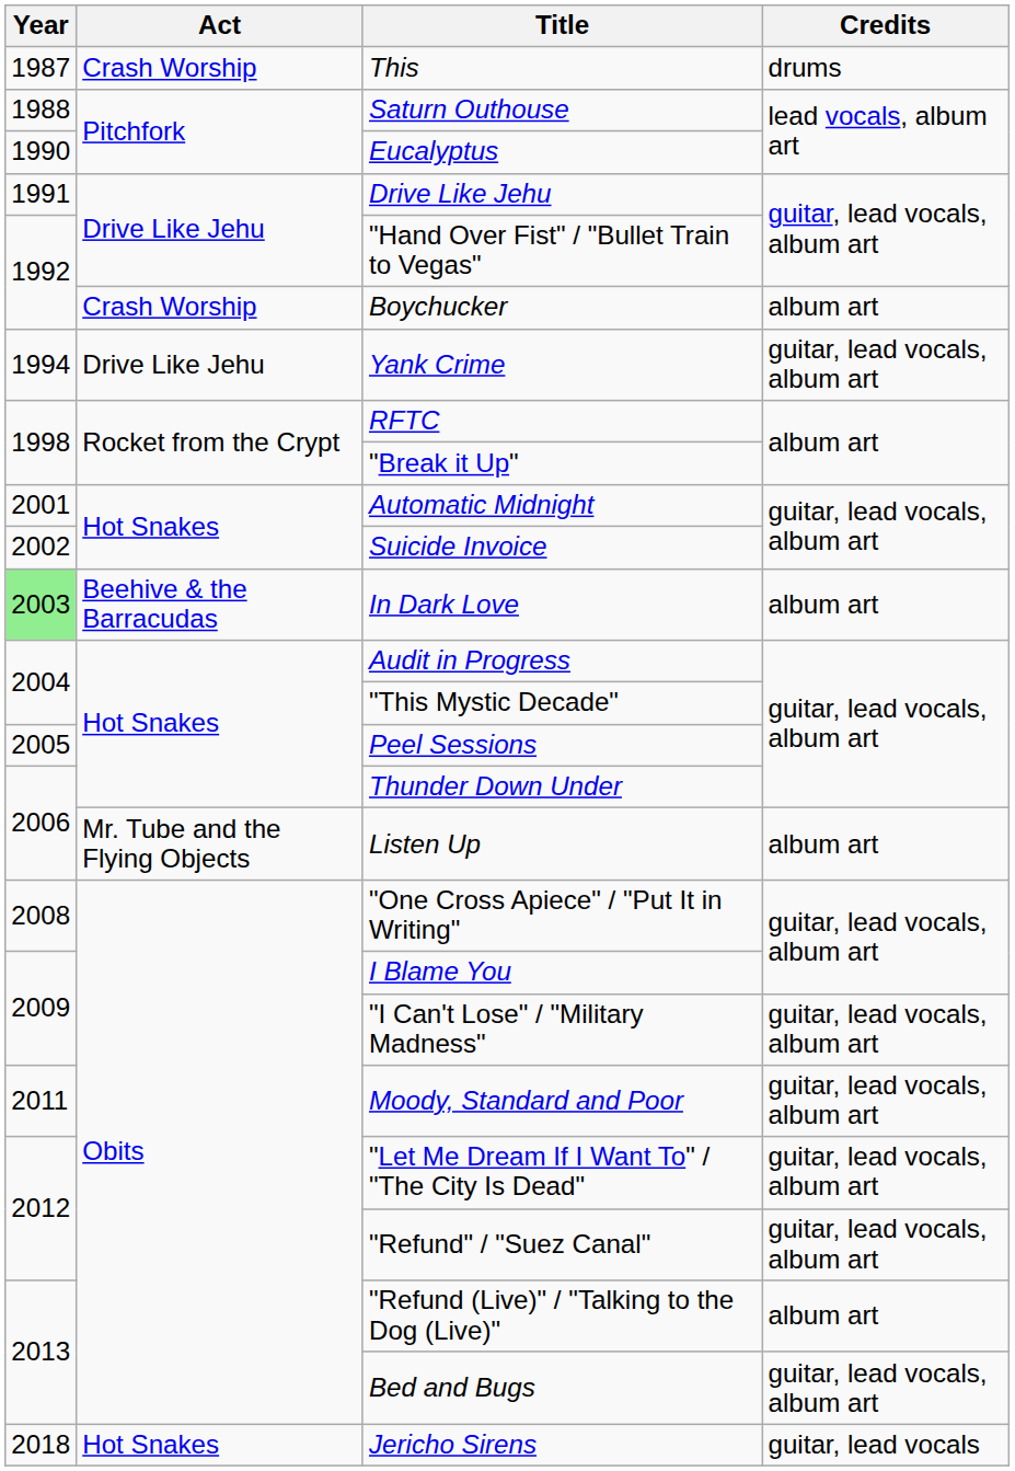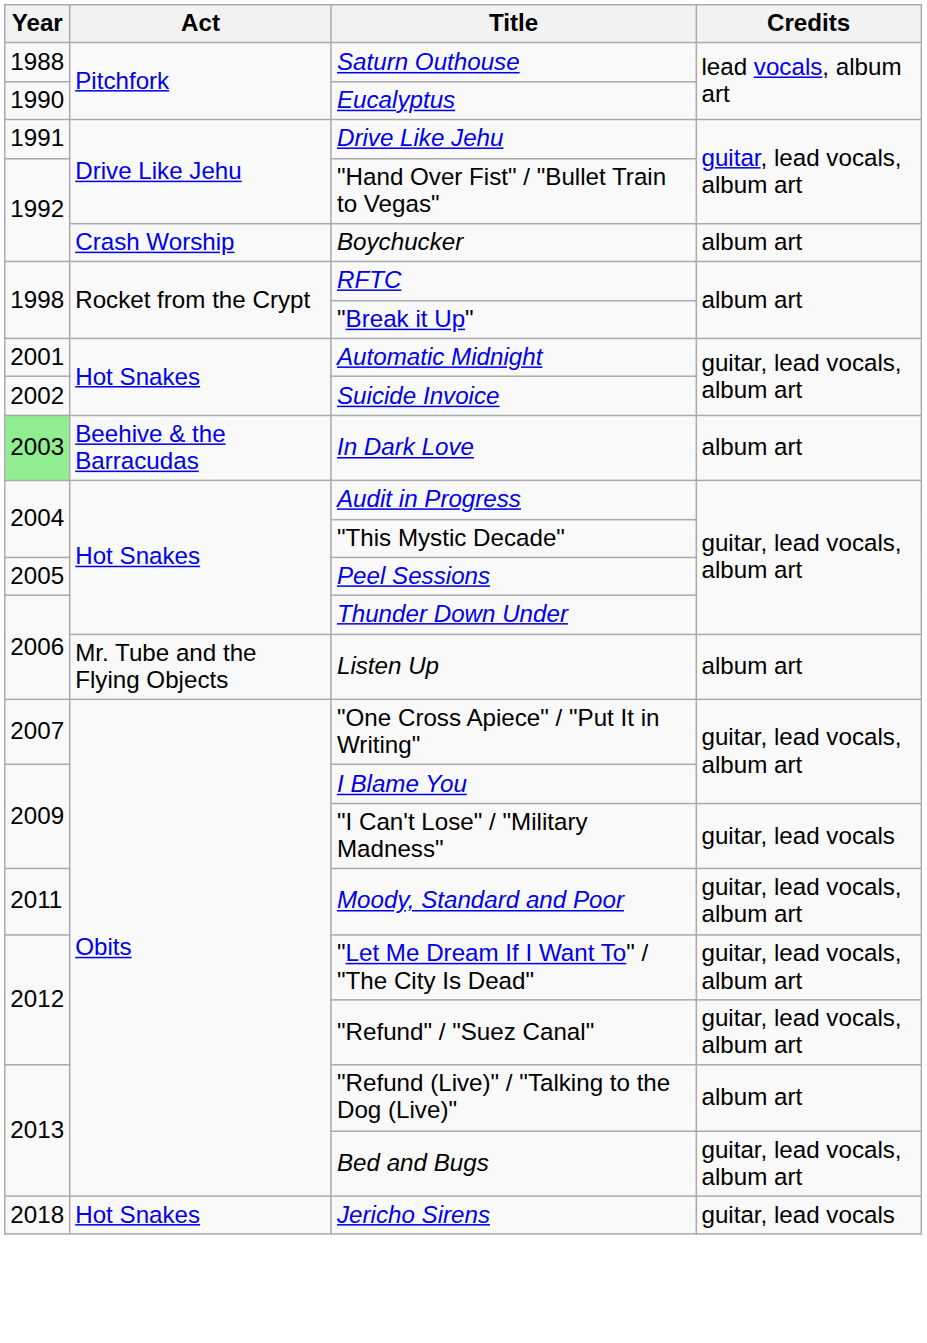- row: 1987 | Crash Worship | This | drums
- row: 1994 | Drive Like Jehu | Yank Crime | guitar, lead vocals, album art
"One Cross Apiece" / "Put It in Writing" | Year: 2008 -> 2007
"I Can't Lose" / "Military Madness" | Credits: guitar, lead vocals, album art -> guitar, lead vocals
